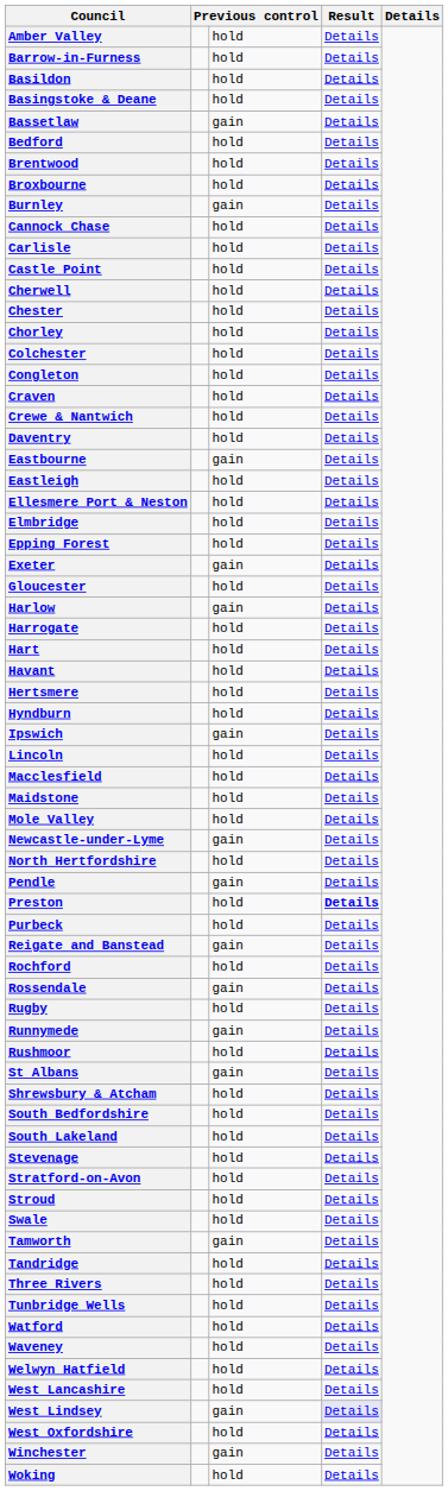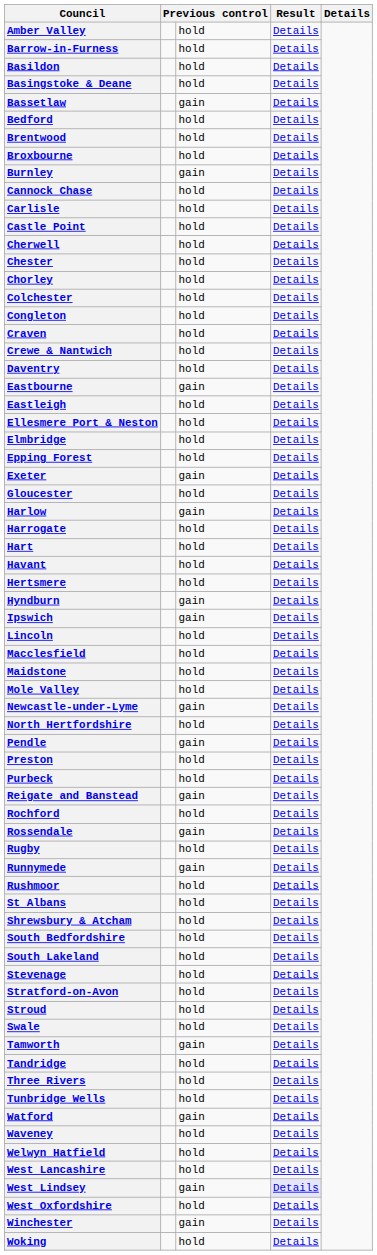Hyndburn | column 3: hold -> gain
Preston | column 4: bold -> normal
St Albans | column 3: gain -> hold
Watford | column 3: hold -> gain
